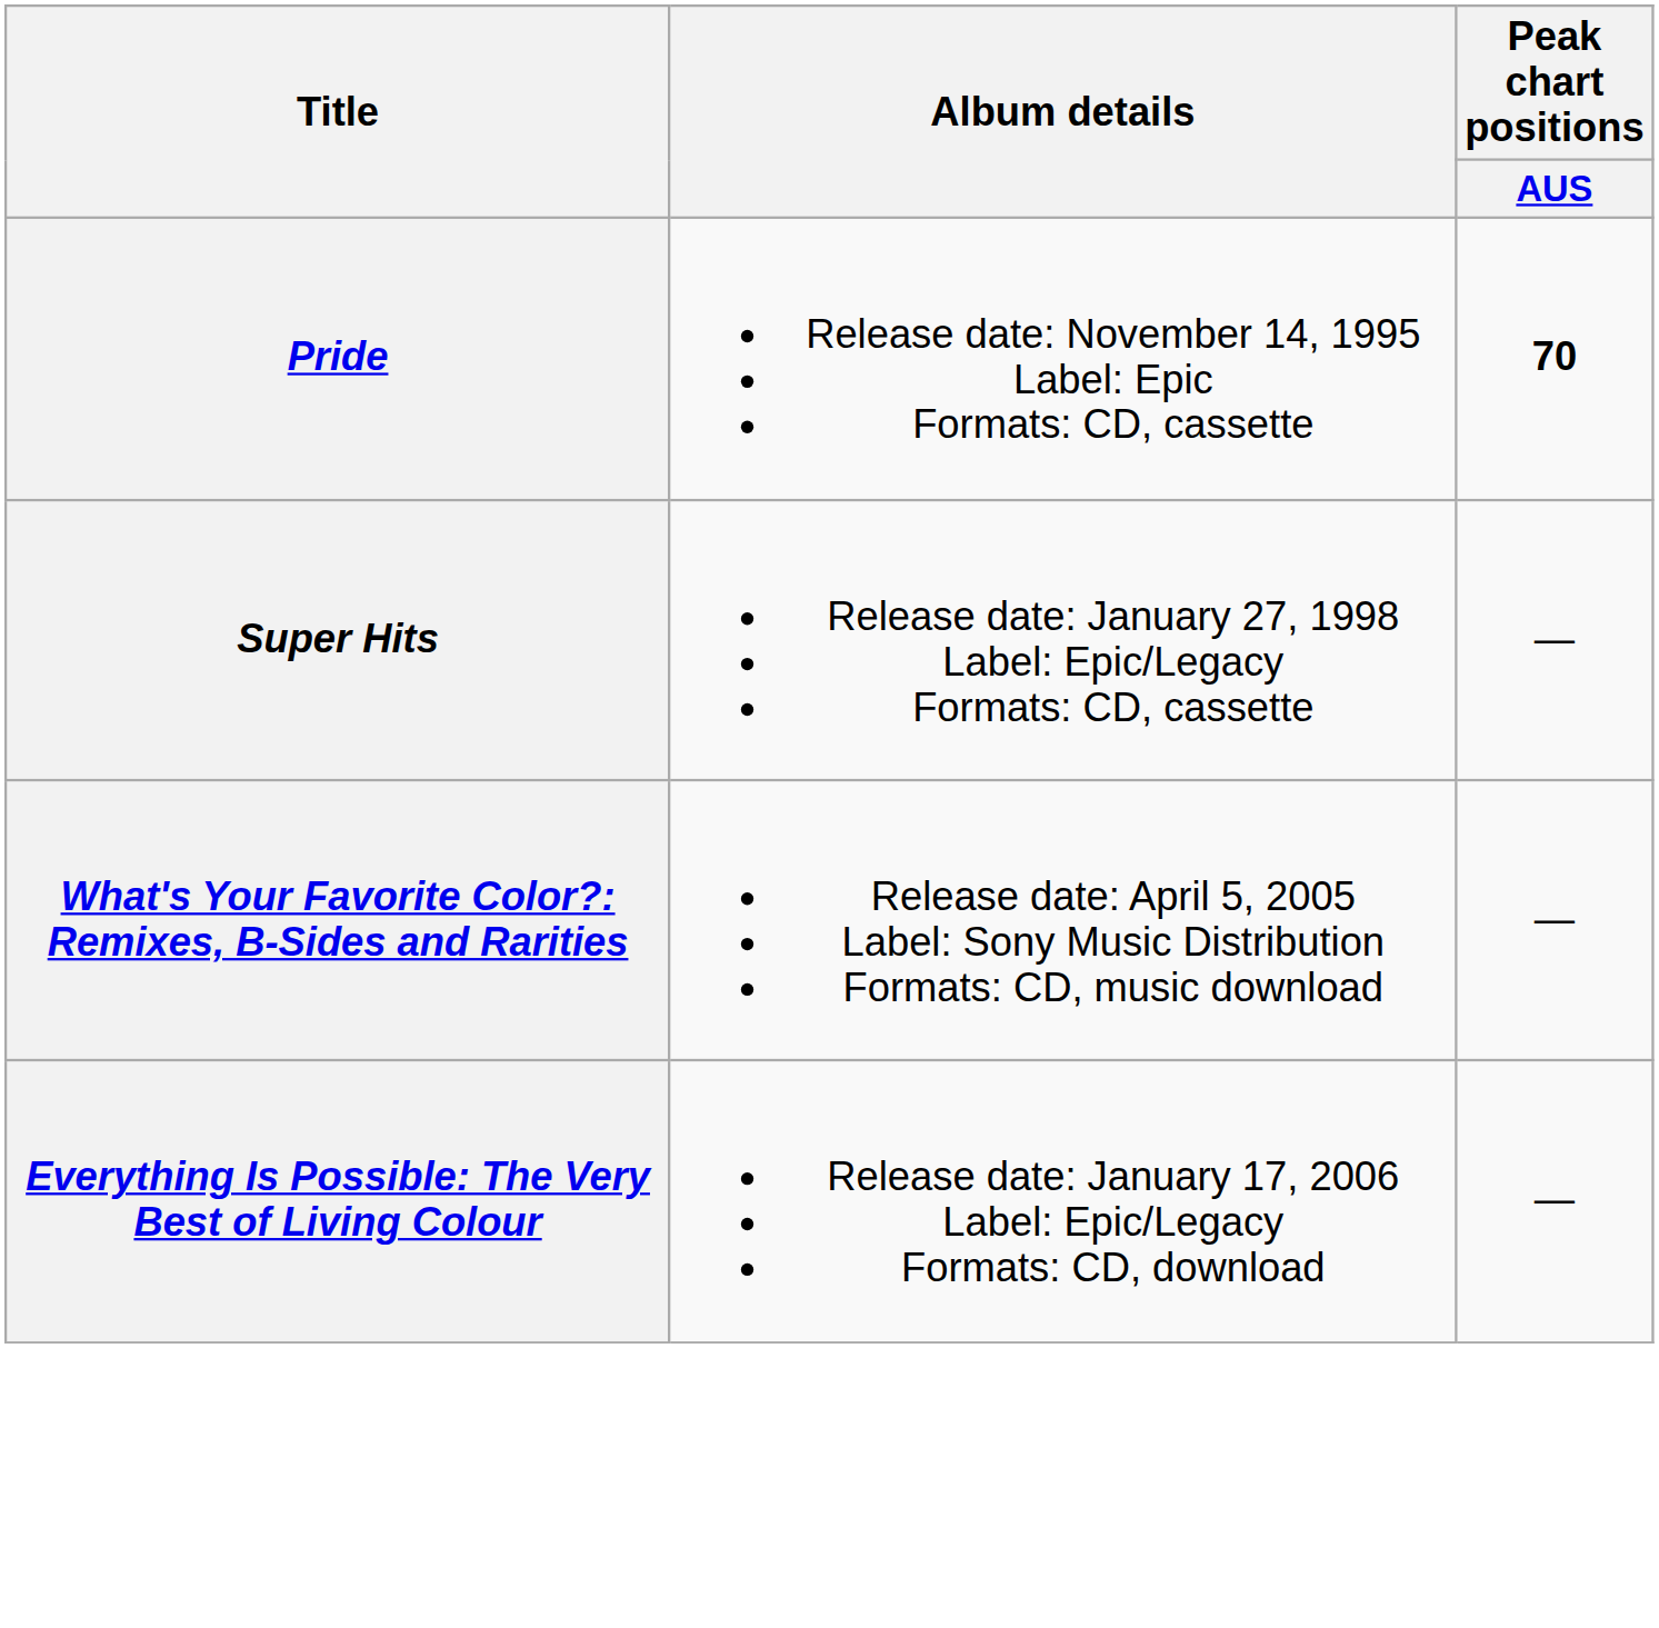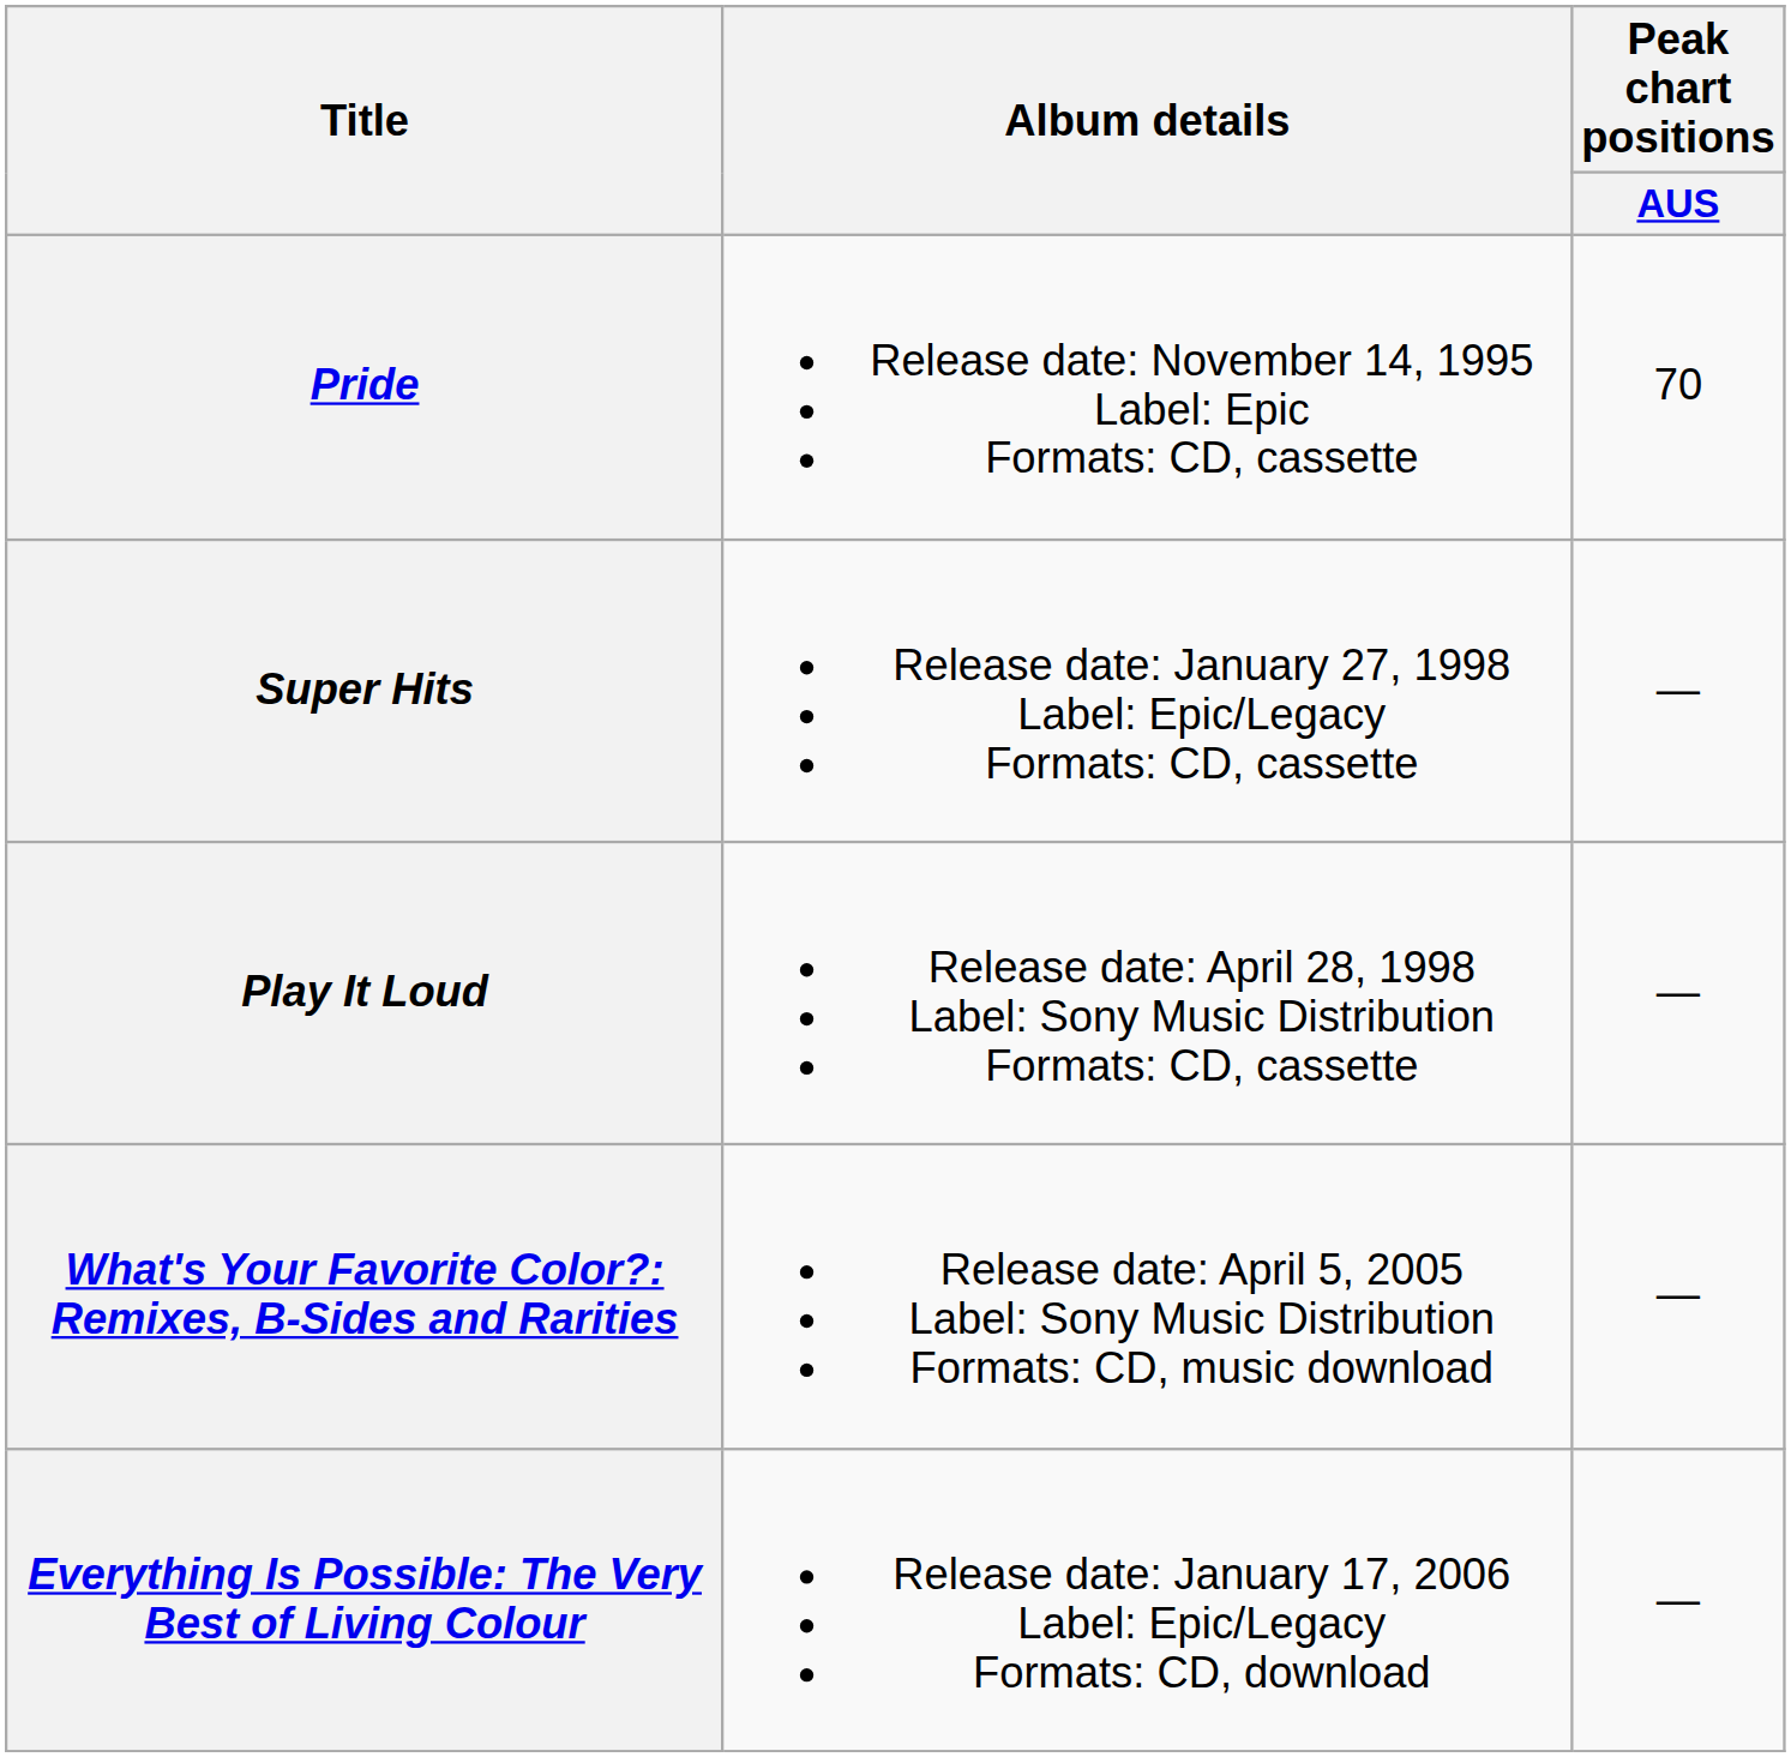Pride | Peak chart positions / AUS: bold -> normal
+ row: Play It Loud | Release date: April 28, 1998 Label: Sony Music Distribution Formats: CD, cassette | —
